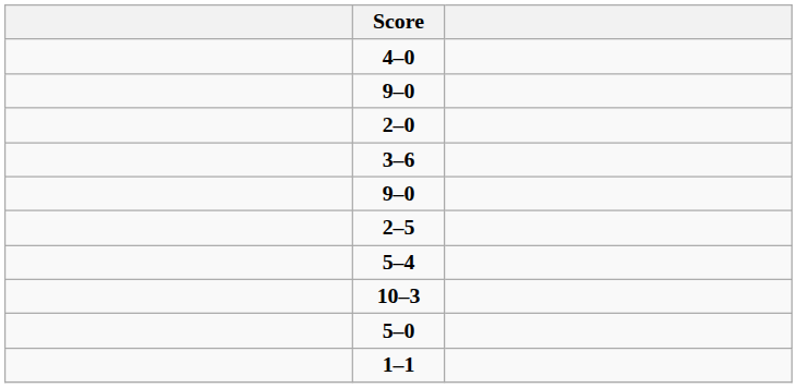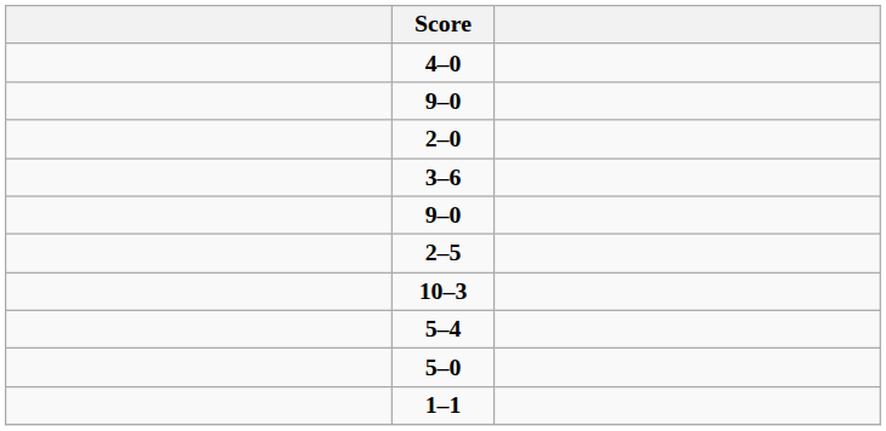rows swapped: 5–4 <-> 10–3
